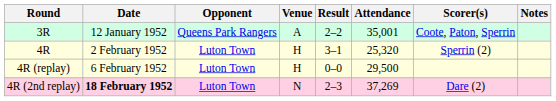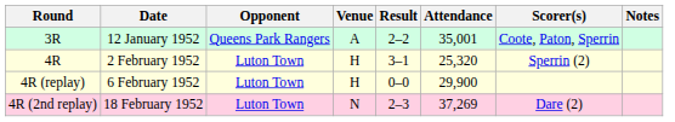4R (replay) | Attendance: 29,500 -> 29,900
4R (2nd replay) | Date: bold -> normal
